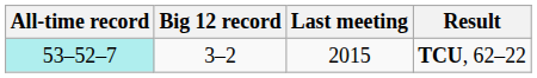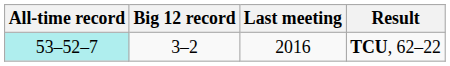TCU, 62–22 | Last meeting: 2015 -> 2016
